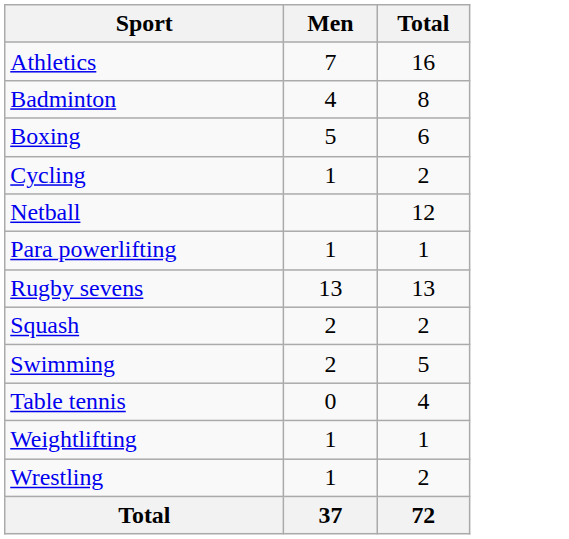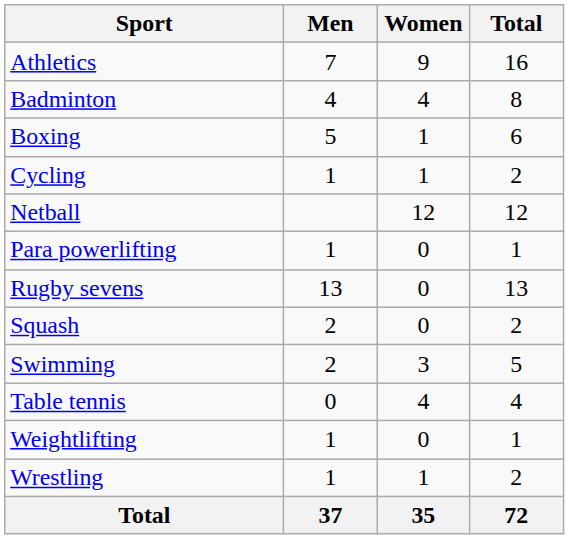+ column: Women | 9 | 4 | 1 | 1 | 12 | 0 | 0 | 0 | 3 | 4 | 0 | 1 | 35
